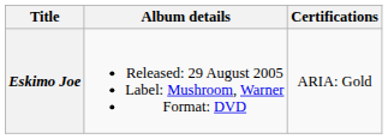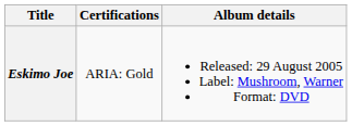columns swapped: Album details <-> Certifications
